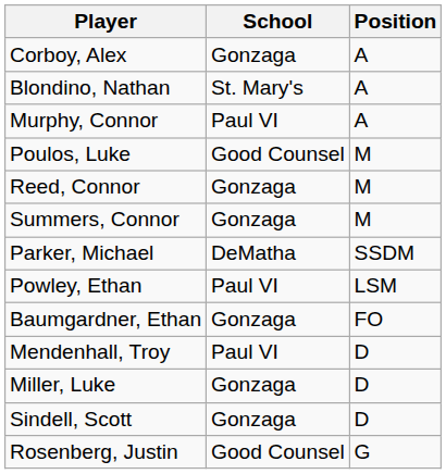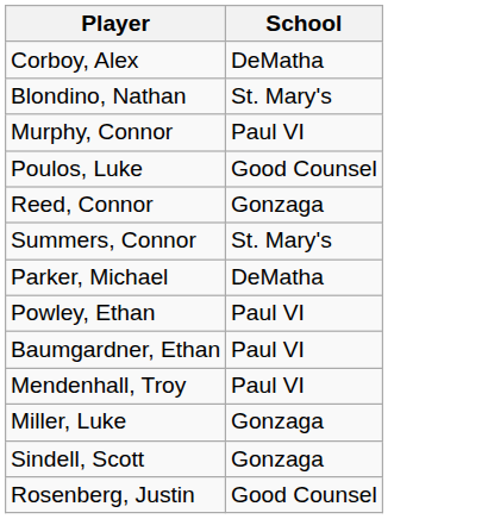- column: Position | A | A | A | M | M | M | SSDM | LSM | FO | D | D | D | G
Corboy, Alex | School: Gonzaga -> DeMatha
Summers, Connor | School: Gonzaga -> St. Mary's
Baumgardner, Ethan | School: Gonzaga -> Paul VI
